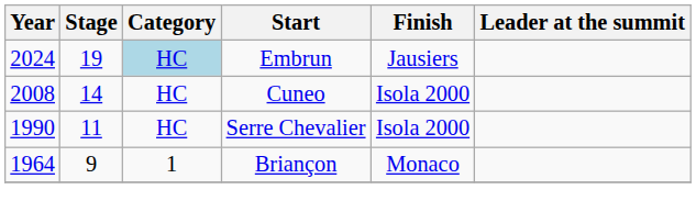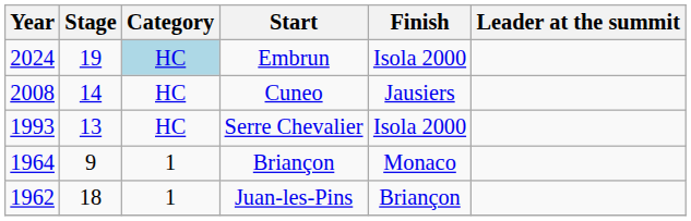Embrun | Finish: Jausiers -> Isola 2000
Cuneo | Finish: Isola 2000 -> Jausiers
Serre Chevalier | Year: 1990 -> 1993
Serre Chevalier | Stage: 11 -> 13
+ row: 1962 | 18 | 1 | Juan-les-Pins | Briançon
